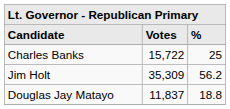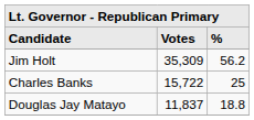rows swapped: Jim Holt <-> Charles Banks
